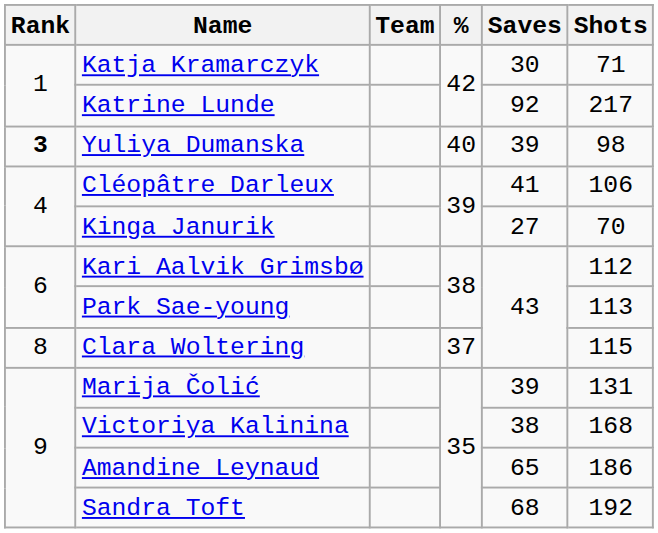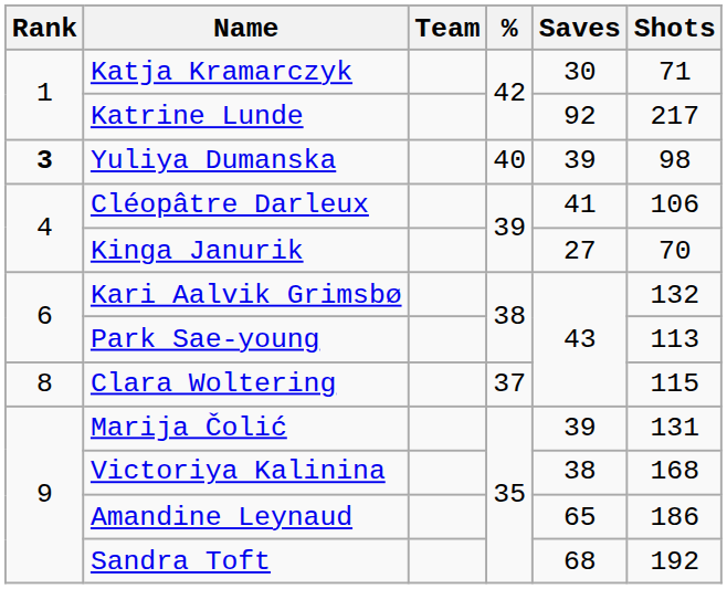Kari Aalvik Grimsbø | Shots: 112 -> 132
